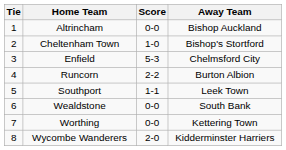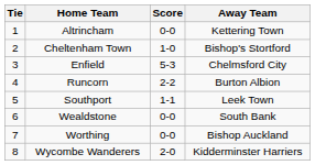Altrincham | Away Team: Bishop Auckland -> Kettering Town
Worthing | Away Team: Kettering Town -> Bishop Auckland
